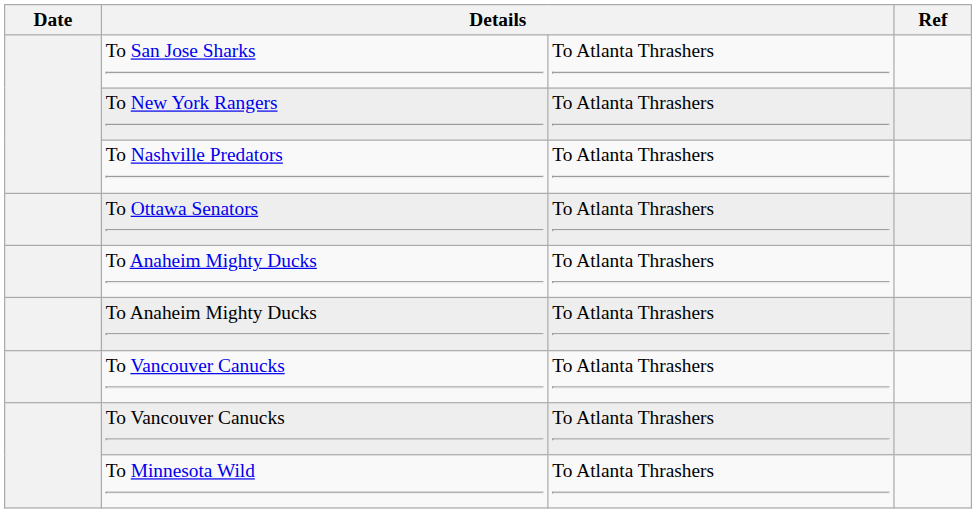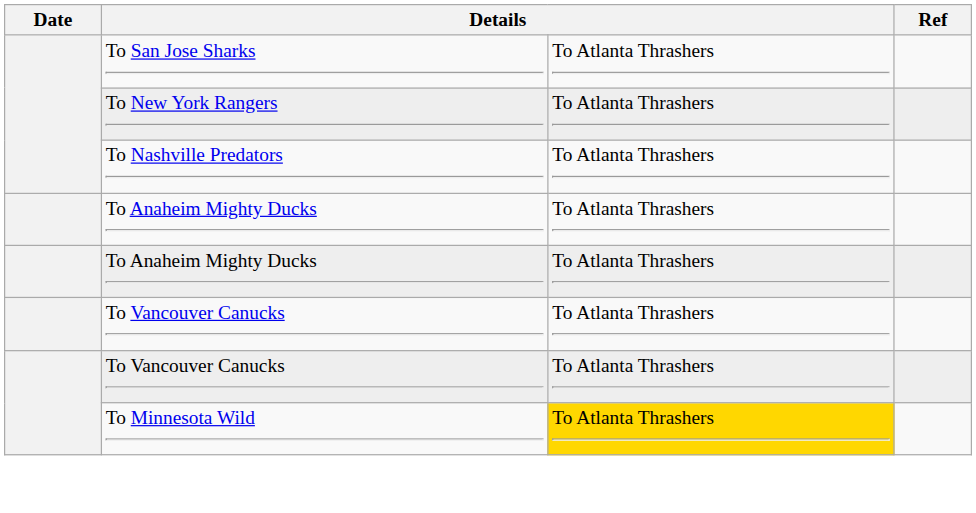- row: To Ottawa Senators | To Atlanta Thrashers
To Minnesota Wild | column 3: no background -> gold background
